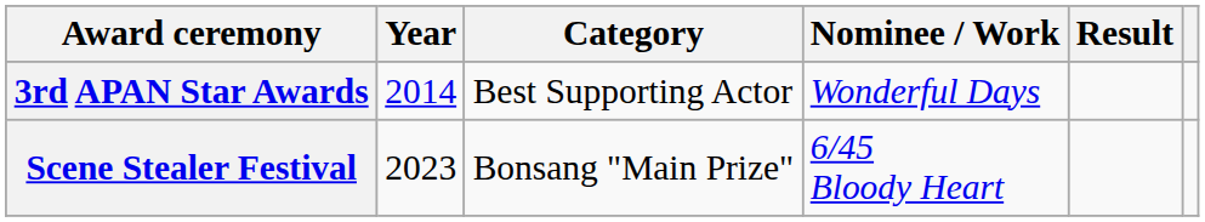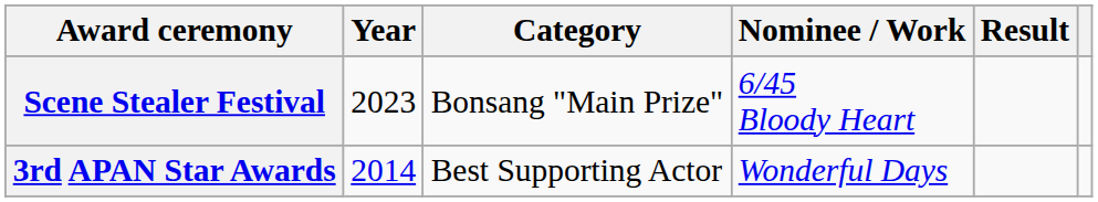rows swapped: 3rd APAN Star Awards <-> Scene Stealer Festival
